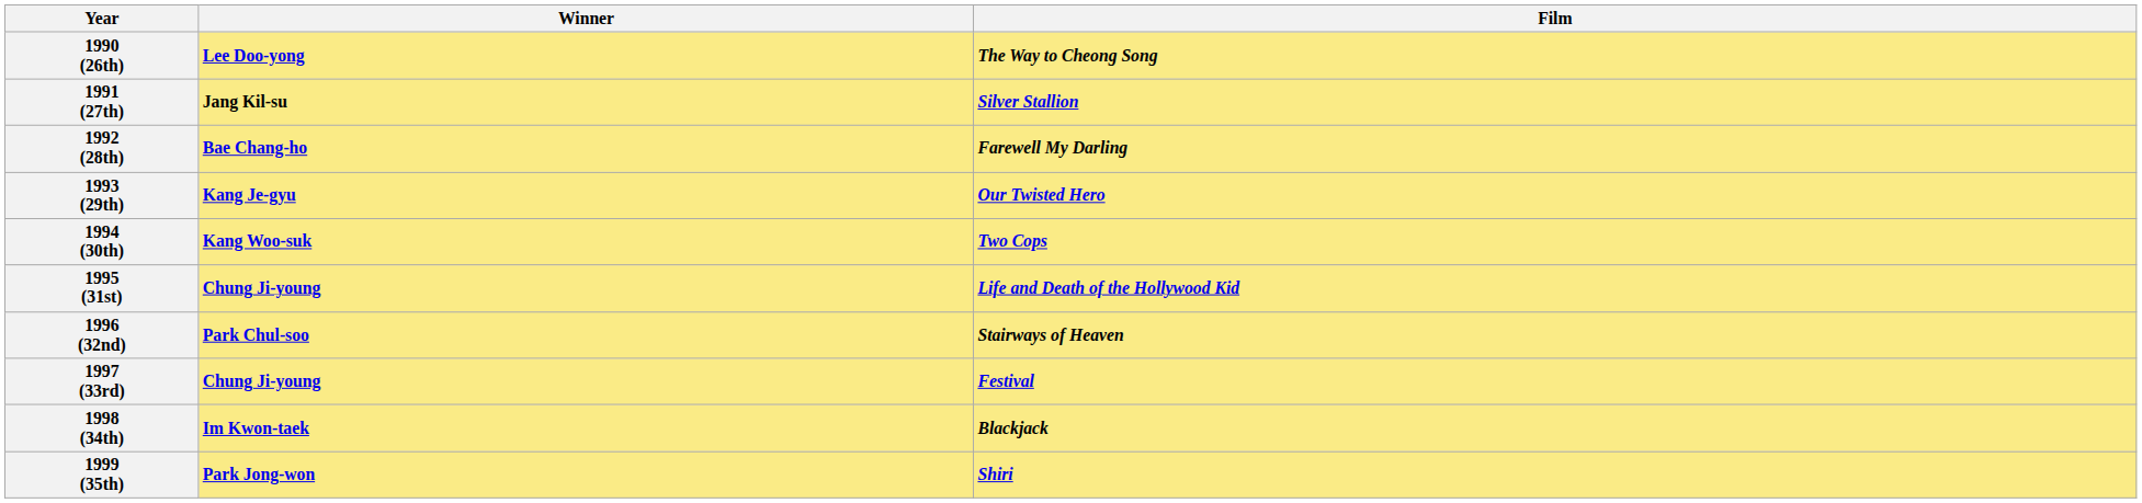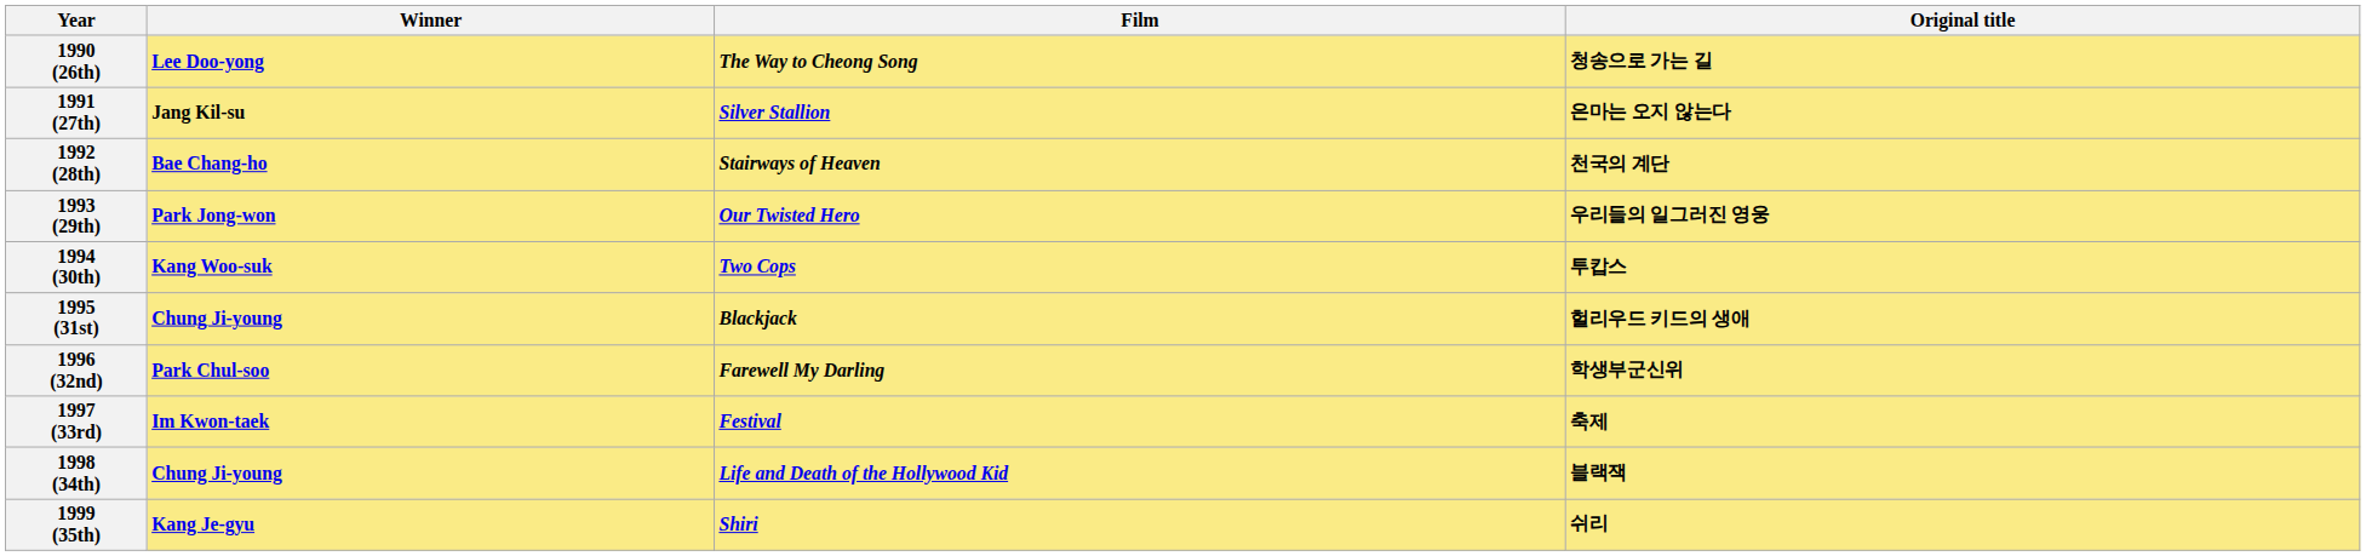+ column: Original title | 청송으로 가는 길 | 은마는 오지 않는다 | 천국의 계단 | 우리들의 일그러진 영웅 | 투캅스 | 헐리우드 키드의 생애 | 학생부군신위 | 축제 | 블랙잭 | 쉬리
1992 (28th) | Film: Farewell My Darling -> Stairways of Heaven
1993 (29th) | Winner: Kang Je-gyu -> Park Jong-won
1995 (31st) | Film: Life and Death of the Hollywood Kid -> Blackjack
1996 (32nd) | Film: Stairways of Heaven -> Farewell My Darling
1997 (33rd) | Winner: Chung Ji-young -> Im Kwon-taek
1998 (34th) | Winner: Im Kwon-taek -> Chung Ji-young
1998 (34th) | Film: Blackjack -> Life and Death of the Hollywood Kid
1999 (35th) | Winner: Park Jong-won -> Kang Je-gyu
